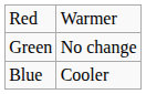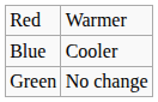rows swapped: Green <-> Blue
